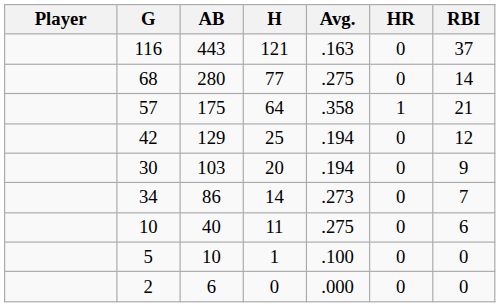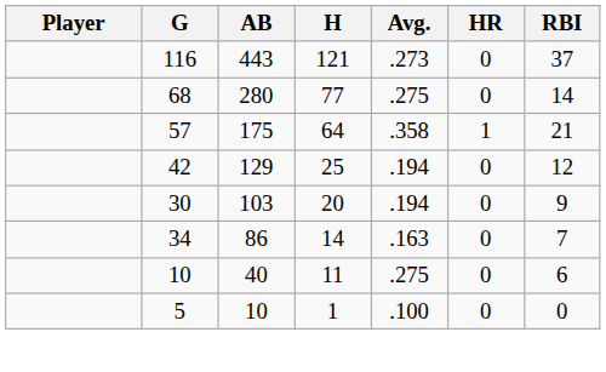116 | Avg.: .163 -> .273
34 | Avg.: .273 -> .163
- row: 2 | 6 | 0 | .000 | 0 | 0
